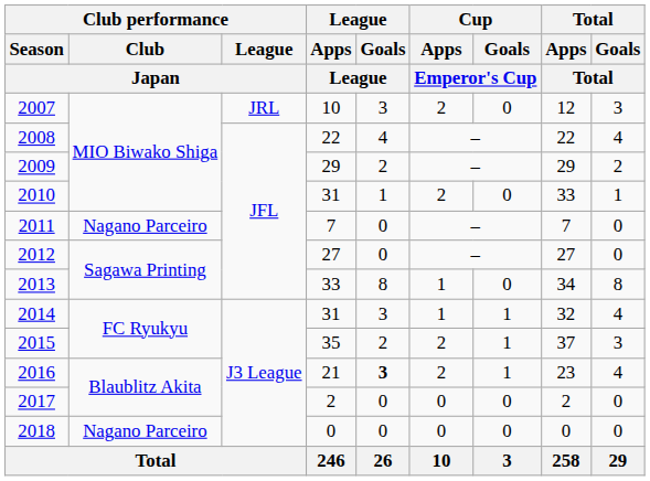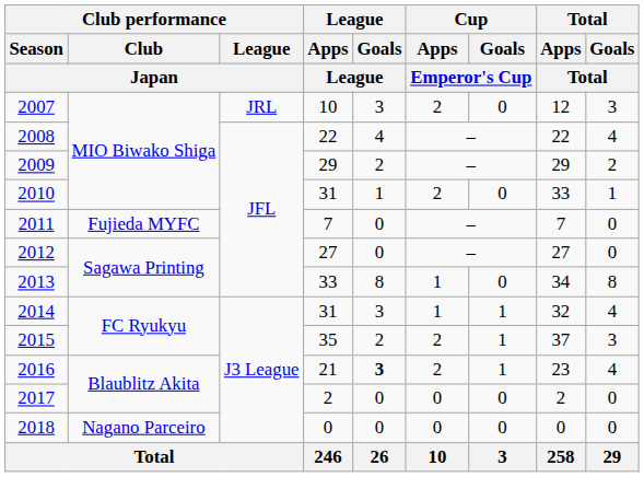2011 | Club performance / Club / Japan: Nagano Parceiro -> Fujieda MYFC
